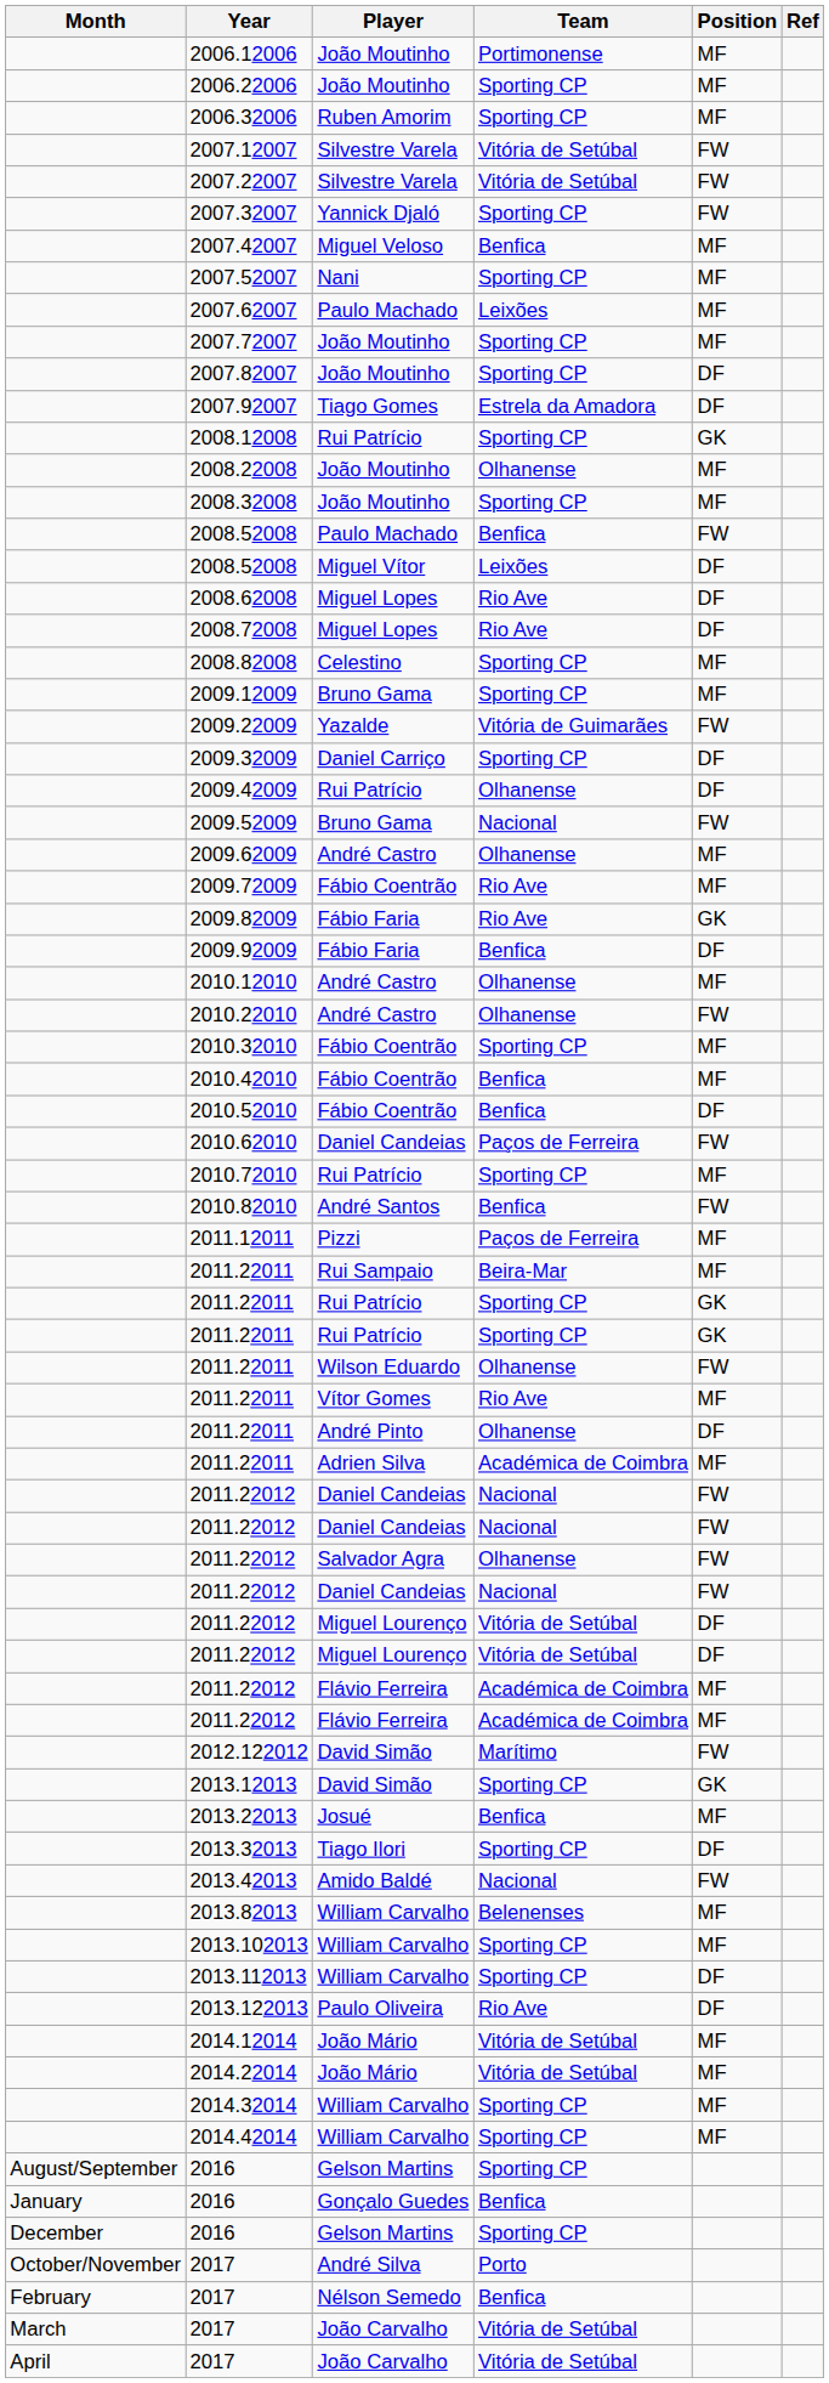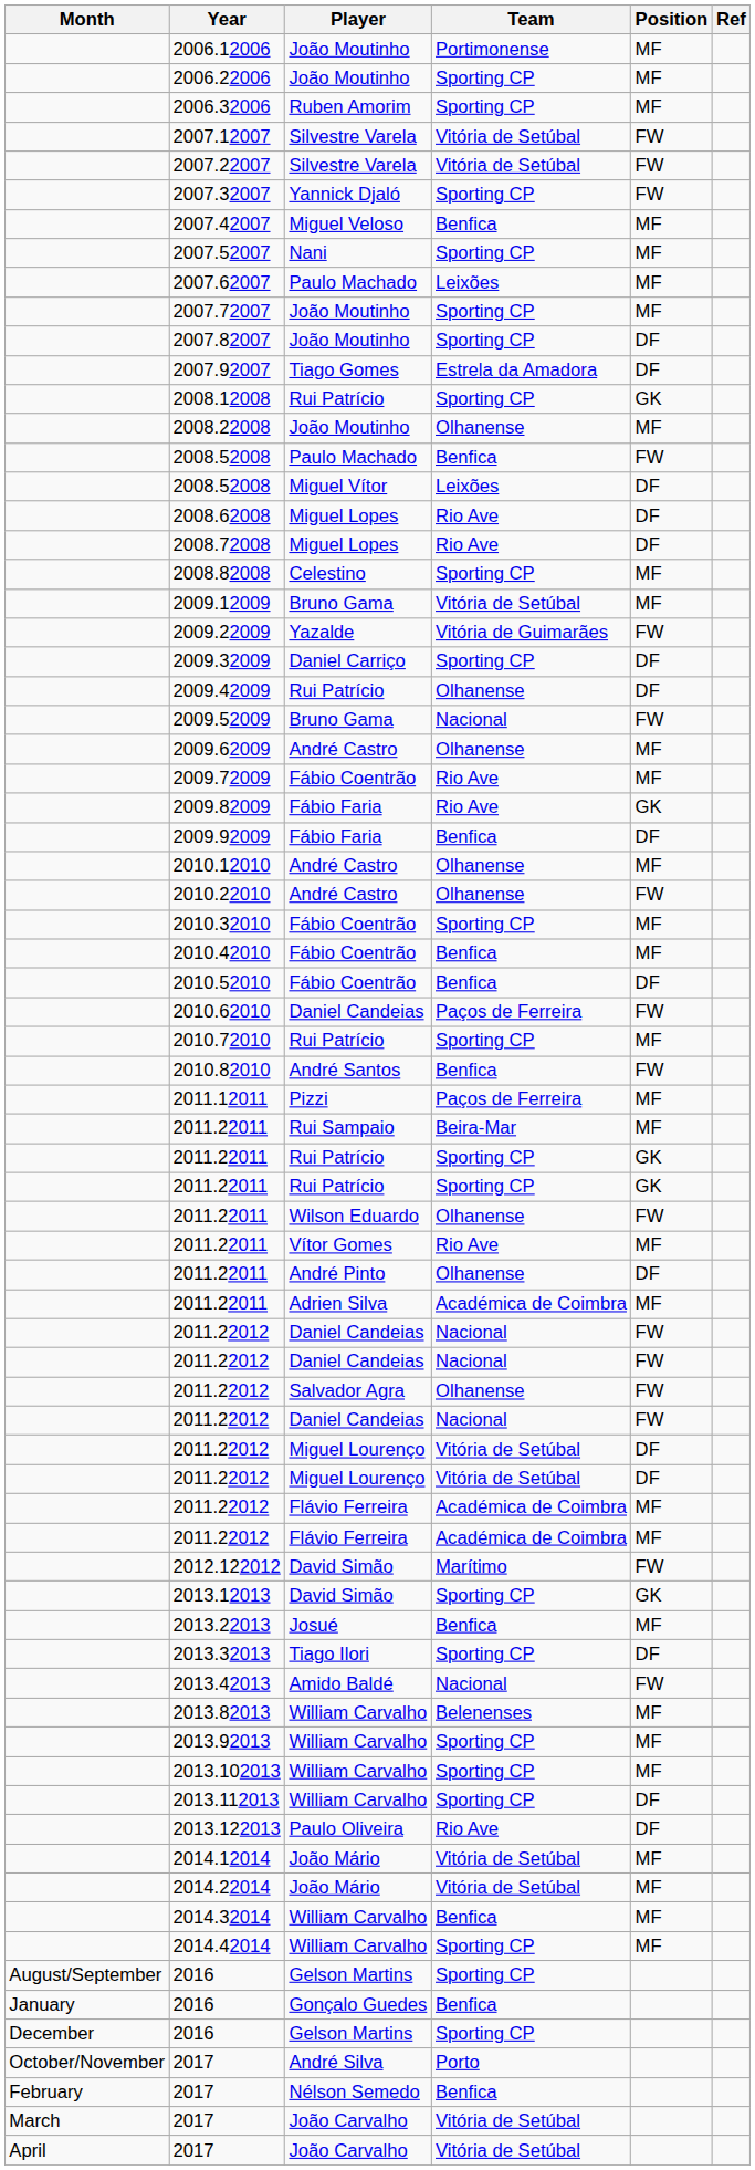- row: 2008.32008 | João Moutinho | Sporting CP | MF
2009.12009 | Team: Sporting CP -> Vitória de Setúbal
+ row: 2013.92013 | William Carvalho | Sporting CP | MF
2014.32014 | Team: Sporting CP -> Benfica
